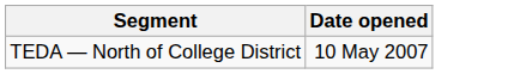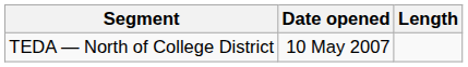+ column: Length
